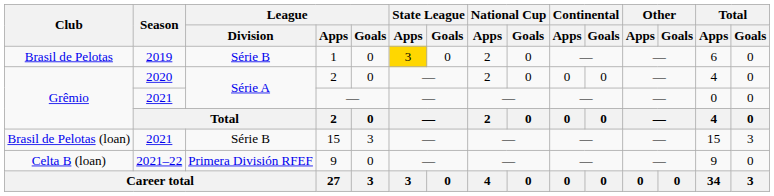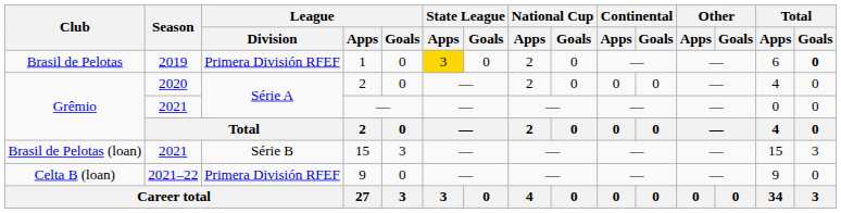1 | League / Division: Série B -> Primera División RFEF
1 | Total / Goals: normal -> bold
